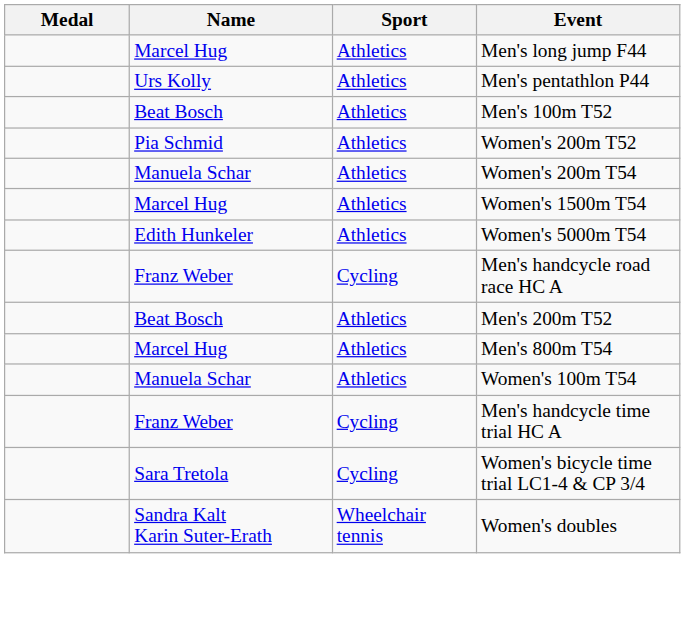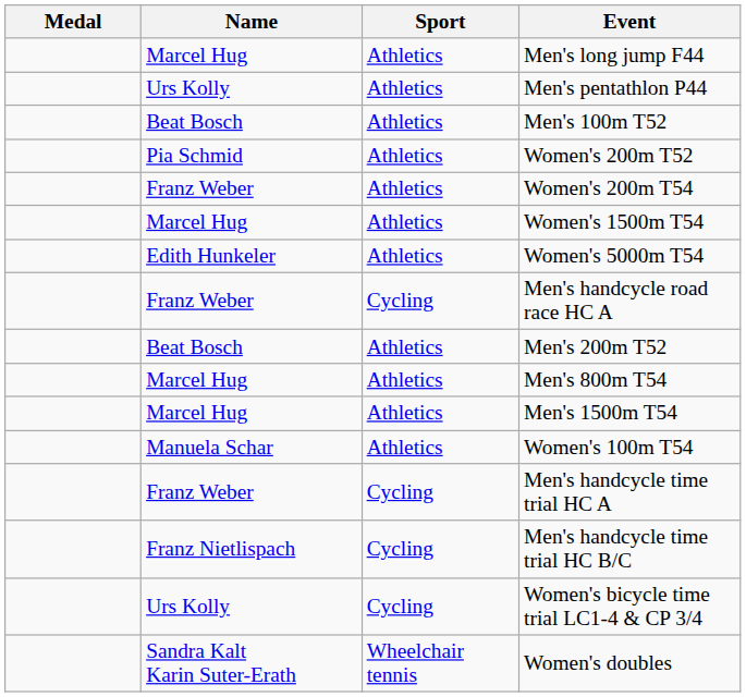Women's 200m T54 | Name: Manuela Schar -> Franz Weber
+ row: Marcel Hug | Athletics | Men's 1500m T54
+ row: Franz Nietlispach | Cycling | Men's handcycle time trial HC B/C
Women's bicycle time trial LC1-4 & CP 3/4 | Name: Sara Tretola -> Urs Kolly
